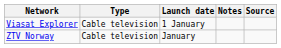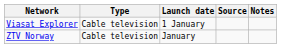columns swapped: Notes <-> Source
